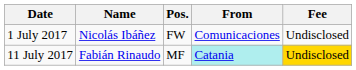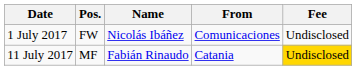columns swapped: Pos. <-> Name
11 July 2017 | From: paleturquoise background -> no background
